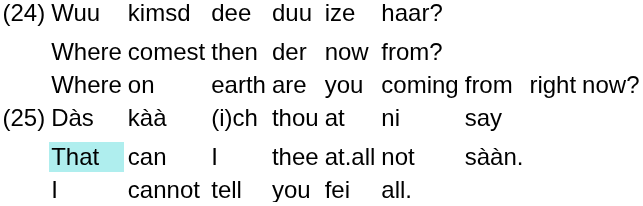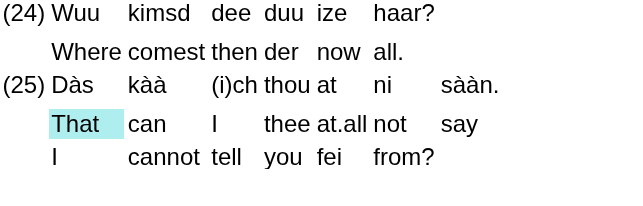comest | column 7: from? -> all.
- row: Where | on | earth | are | you | coming | from | right | now?
kàà | column 8: say -> sààn.
can | column 8: sààn. -> say
cannot | column 7: all. -> from?
